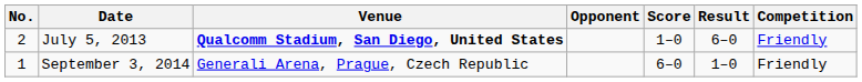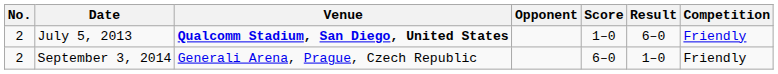September 3, 2014 | No.: 1 -> 2
